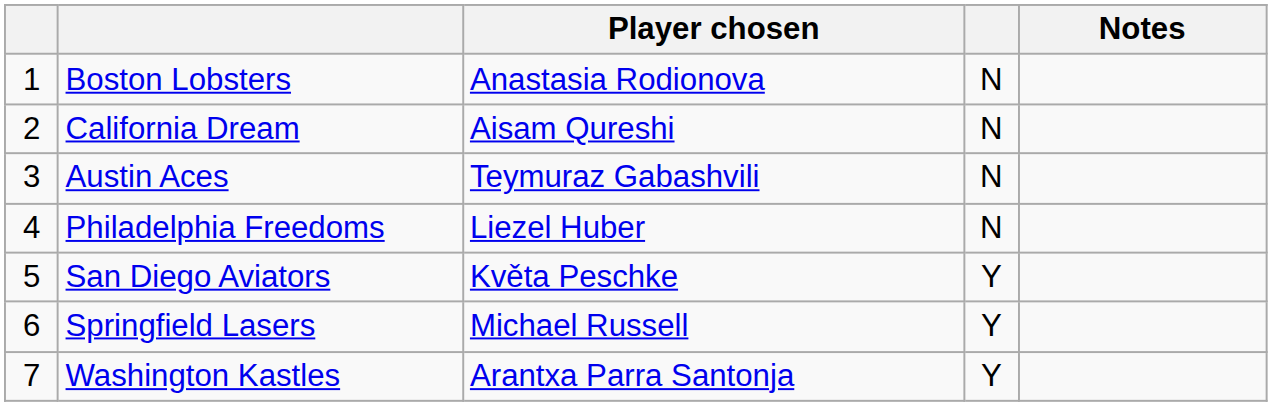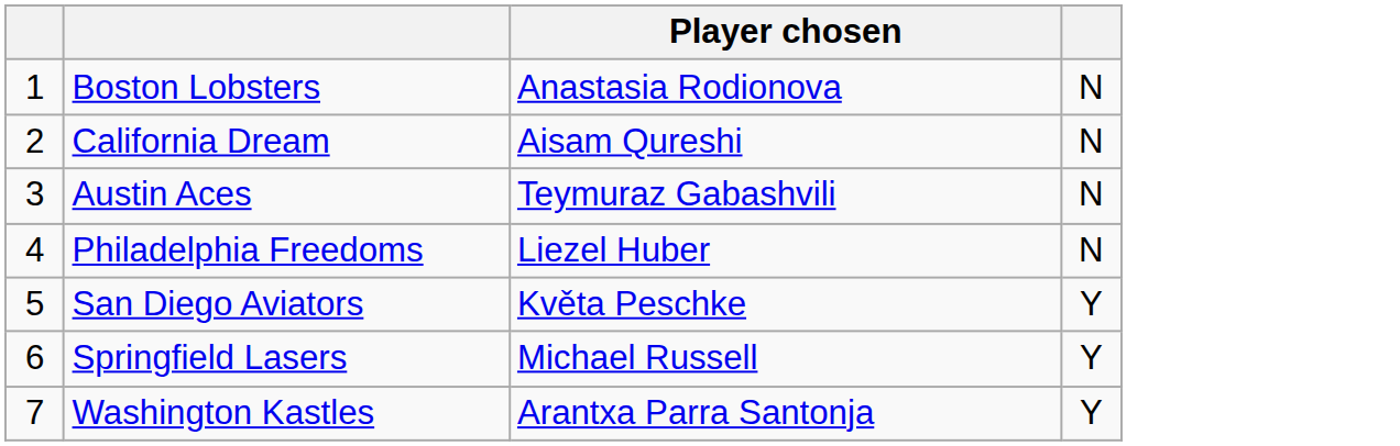- column: Notes
